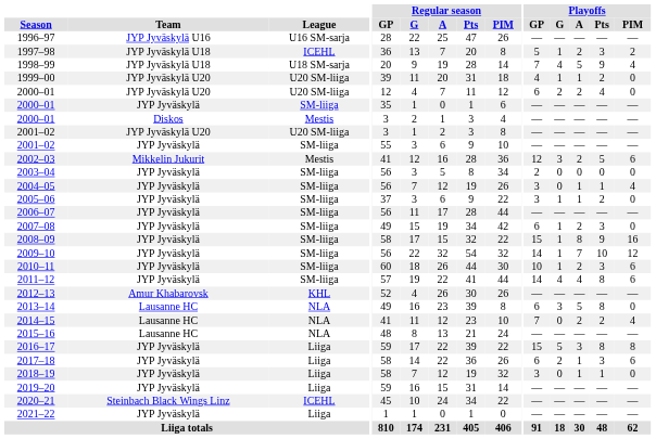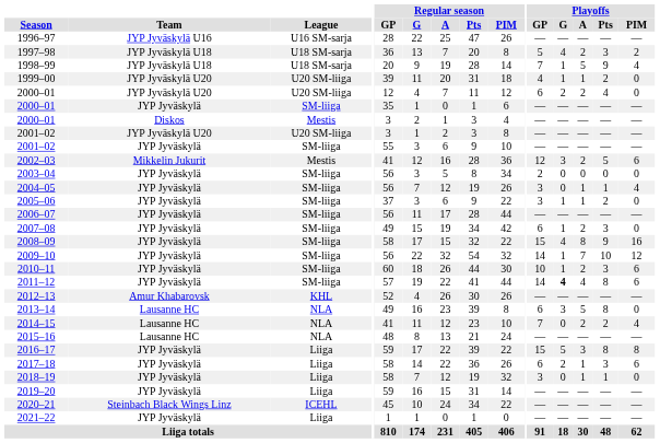1997–98 | League: ICEHL -> U18 SM-sarja
1997–98 | Playoffs / G: 1 -> 4
1998–99 | Playoffs / G: 4 -> 1
2008–09 | Playoffs / G: 1 -> 4
2011–12 | Playoffs / G: normal -> bold
